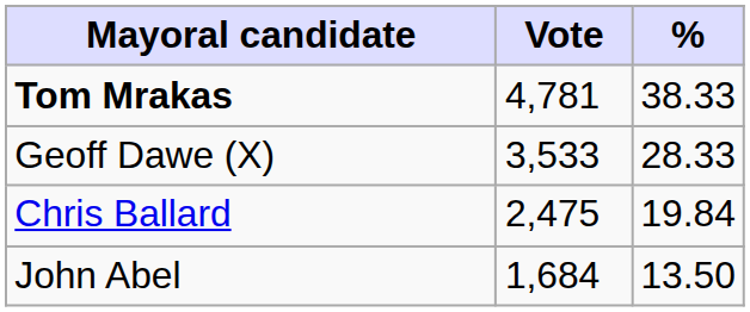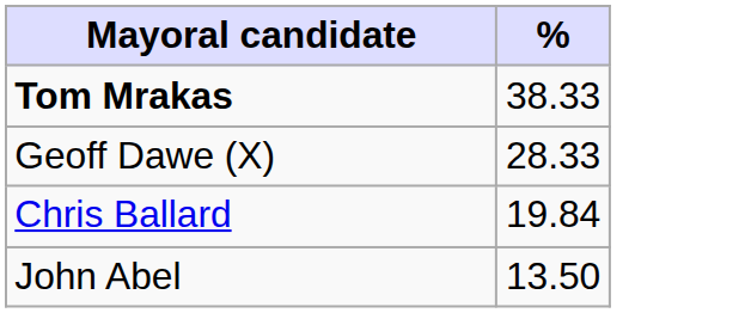- column: Vote | 4,781 | 3,533 | 2,475 | 1,684
